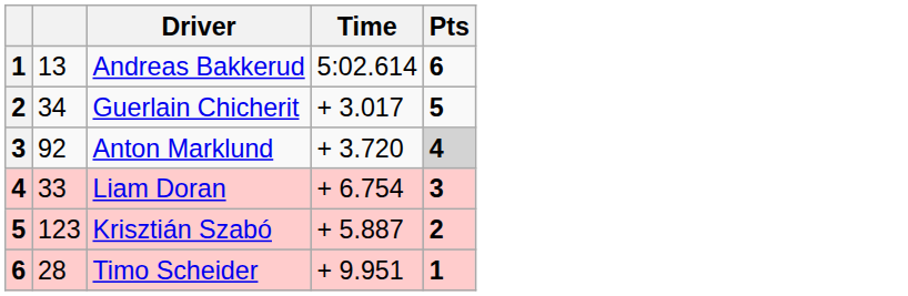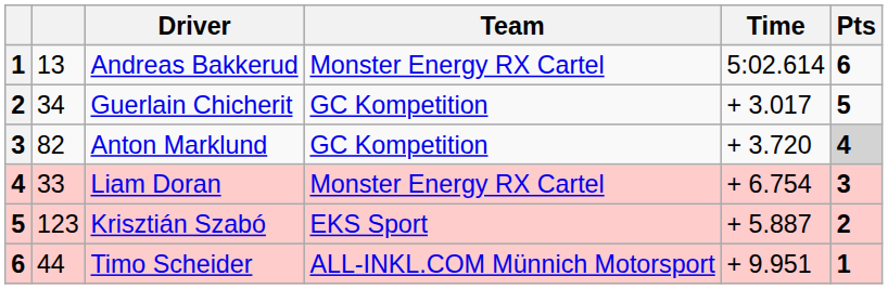+ column: Team | Monster Energy RX Cartel | GC Kompetition | GC Kompetition | Monster Energy RX Cartel | EKS Sport | ALL-INKL.COM Münnich Motorsport
Anton Marklund | column 2: 92 -> 82
Timo Scheider | column 2: 28 -> 44
